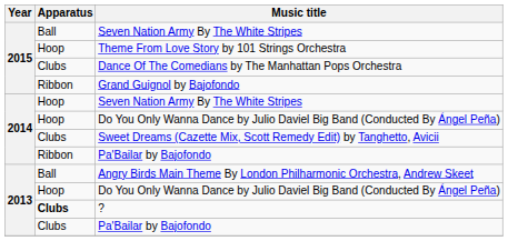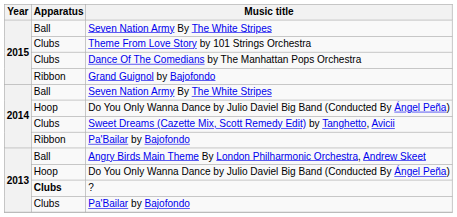Theme From Love Story by 101 Strings Orchestra | Apparatus: Hoop -> Clubs
2014 / Seven Nation Army By The White Stripes | Apparatus: Hoop -> Ball
